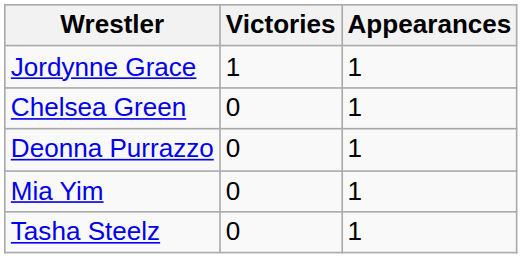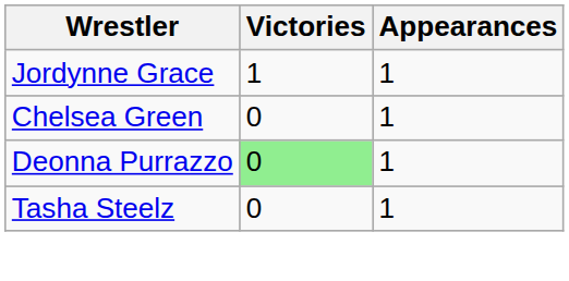Deonna Purrazzo | Victories: no background -> lightgreen background
- row: Mia Yim | 0 | 1
